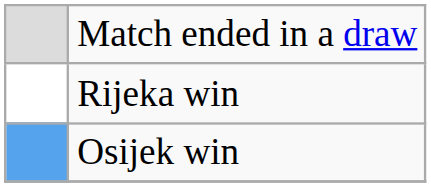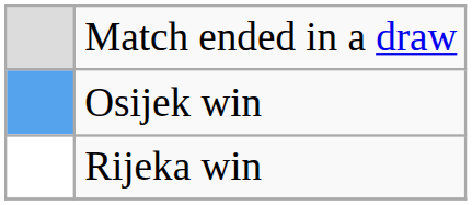rows swapped: Rijeka win <-> Osijek win
